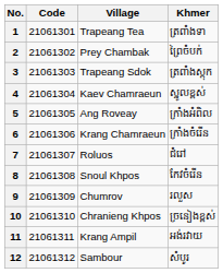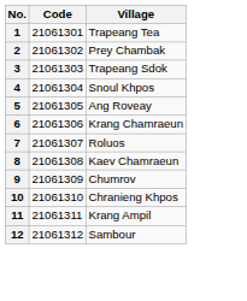- column: Khmer | ត្រពាំងទា | ព្រៃចំបក់ | ត្រពាំងស្ដុក | ស្នូលខ្ពស់ | ក្រាំងអំពិល | ក្រាំងចំរើន | ជំរៅ | កែវចំរើន | រលួស | ច្រនៀងខ្ពស់ | អង់រវាយ | សំបូរ
4 | Village: Kaev Chamraeun -> Snoul Khpos
8 | Village: Snoul Khpos -> Kaev Chamraeun
